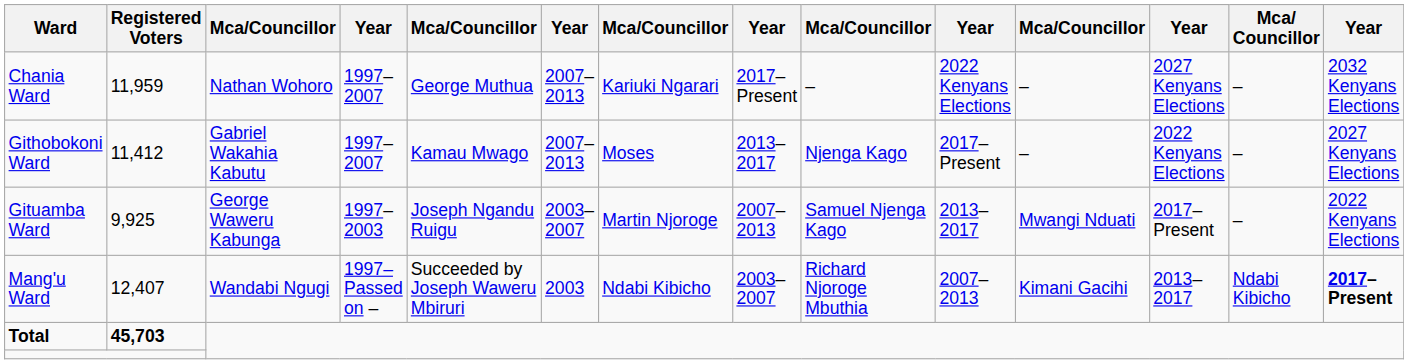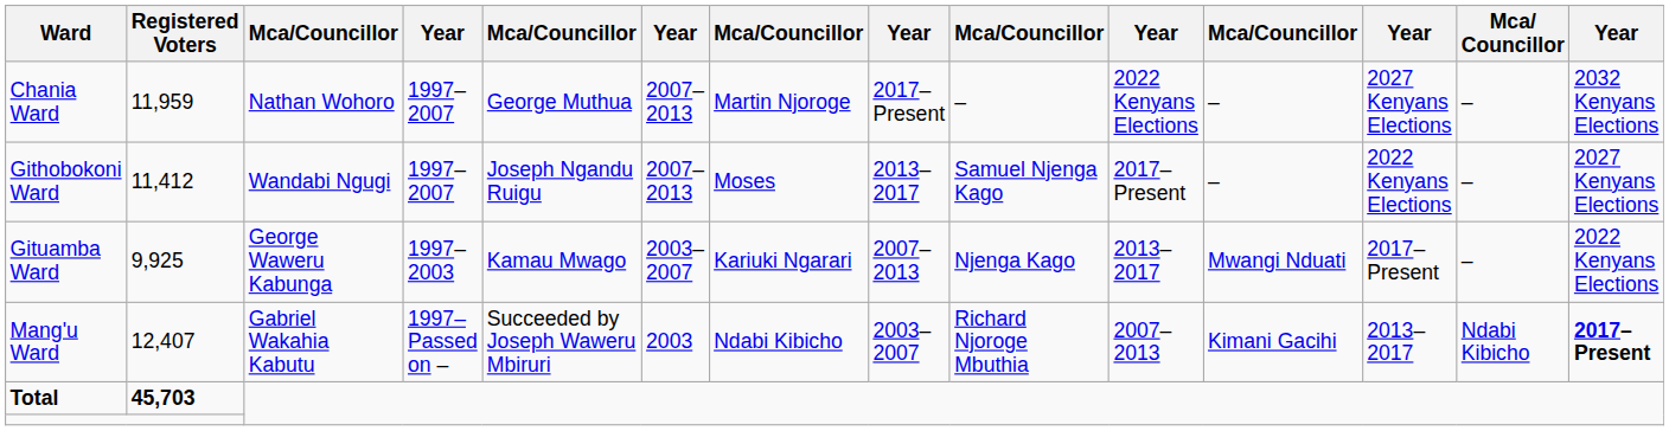Chania Ward | column 7: Kariuki Ngarari -> Martin Njoroge
Githobokoni Ward | column 3: Gabriel Wakahia Kabutu -> Wandabi Ngugi
Githobokoni Ward | column 5: Kamau Mwago -> Joseph Ngandu Ruigu
Githobokoni Ward | column 9: Njenga Kago -> Samuel Njenga Kago
Gituamba Ward | column 5: Joseph Ngandu Ruigu -> Kamau Mwago
Gituamba Ward | column 7: Martin Njoroge -> Kariuki Ngarari
Gituamba Ward | column 9: Samuel Njenga Kago -> Njenga Kago
Mang'u Ward | column 3: Wandabi Ngugi -> Gabriel Wakahia Kabutu
